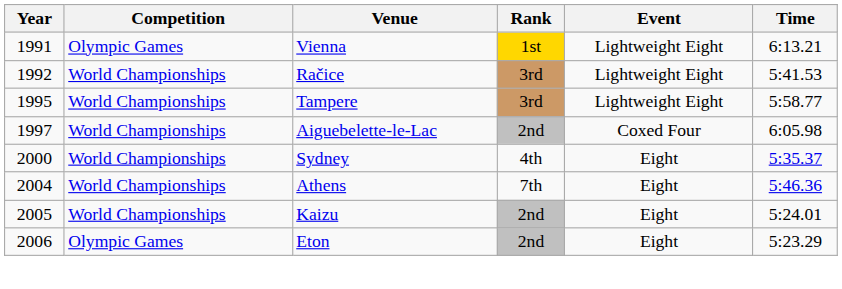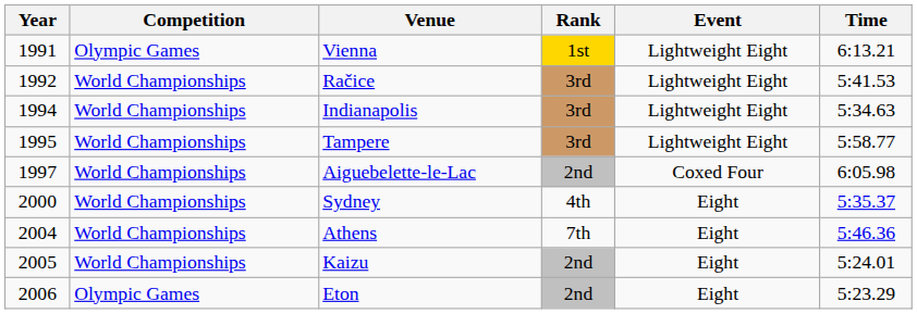+ row: 1994 | World Championships | Indianapolis | 3rd | Lightweight Eight | 5:34.63
